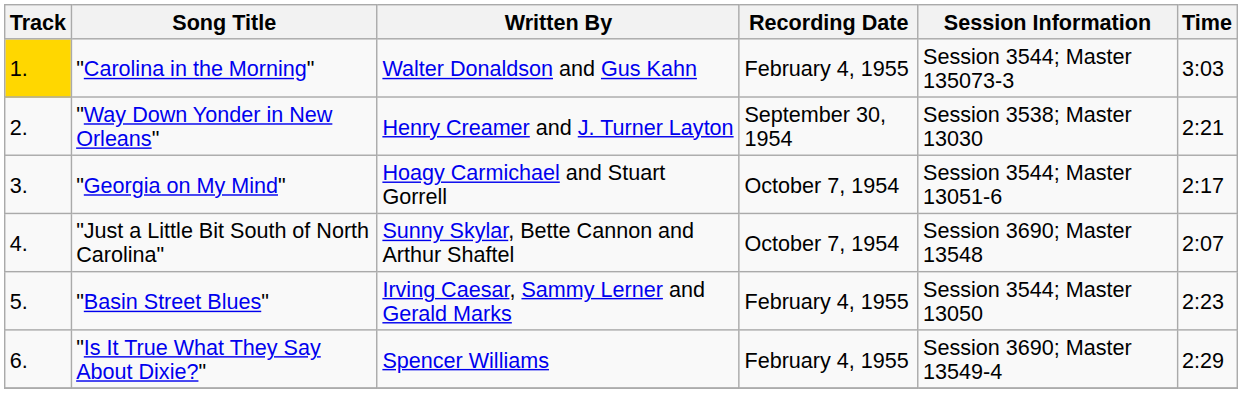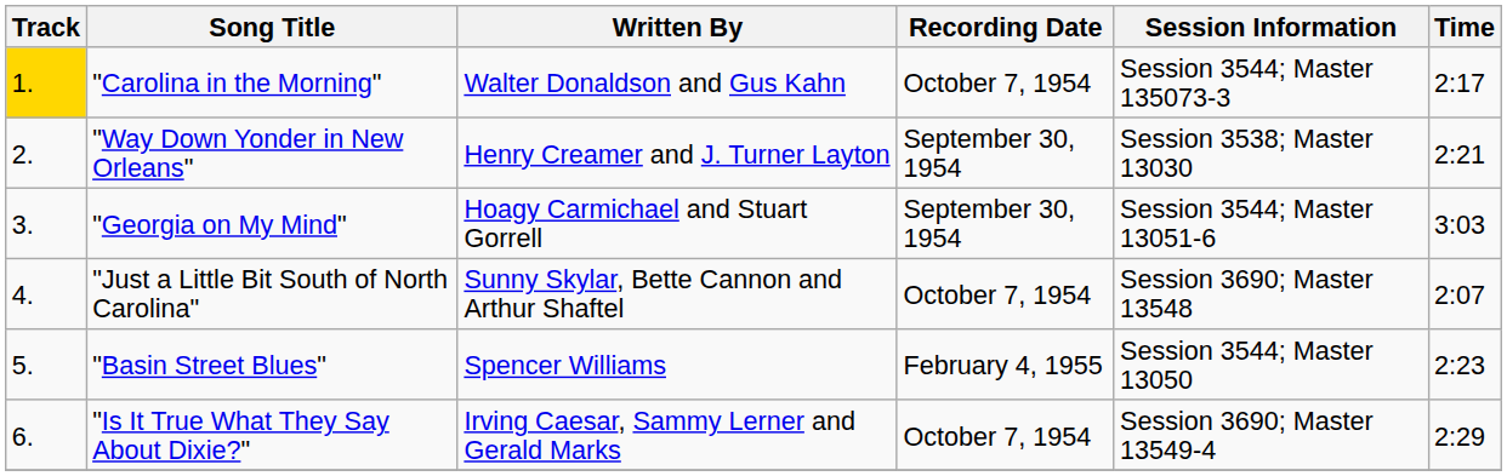"Carolina in the Morning" | Recording Date: February 4, 1955 -> October 7, 1954
"Carolina in the Morning" | Time: 3:03 -> 2:17
"Georgia on My Mind" | Recording Date: October 7, 1954 -> September 30, 1954
"Georgia on My Mind" | Time: 2:17 -> 3:03
"Basin Street Blues" | Written By: Irving Caesar, Sammy Lerner and Gerald Marks -> Spencer Williams
"Is It True What They Say About Dixie?" | Written By: Spencer Williams -> Irving Caesar, Sammy Lerner and Gerald Marks
"Is It True What They Say About Dixie?" | Recording Date: February 4, 1955 -> October 7, 1954
